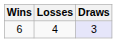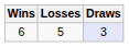6 | Losses: 4 -> 5
